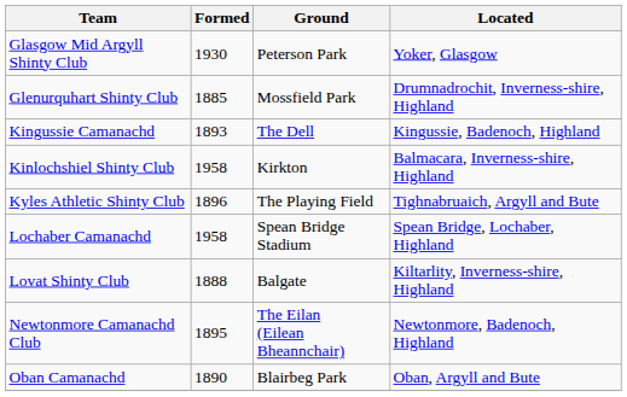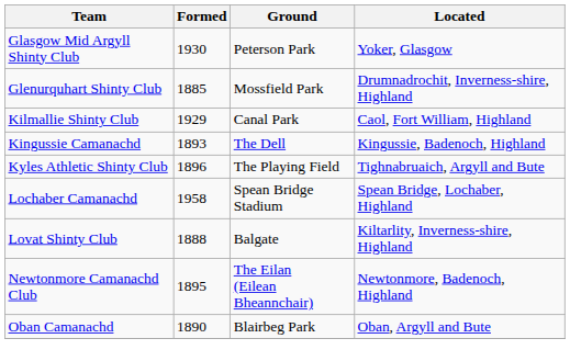+ row: Kilmallie Shinty Club | 1929 | Canal Park | Caol, Fort William, Highland
- row: Kinlochshiel Shinty Club | 1958 | Kirkton | Balmacara, Inverness-shire, Highland
